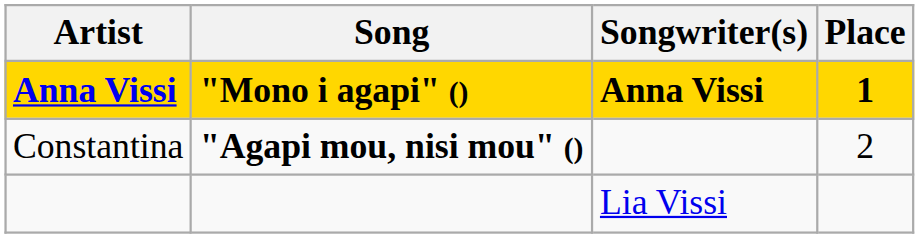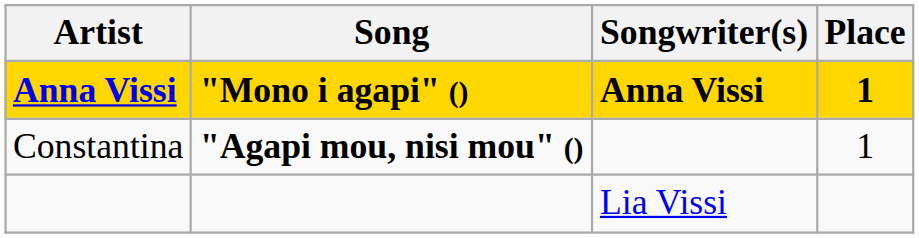Constantina | Place: 2 -> 1
